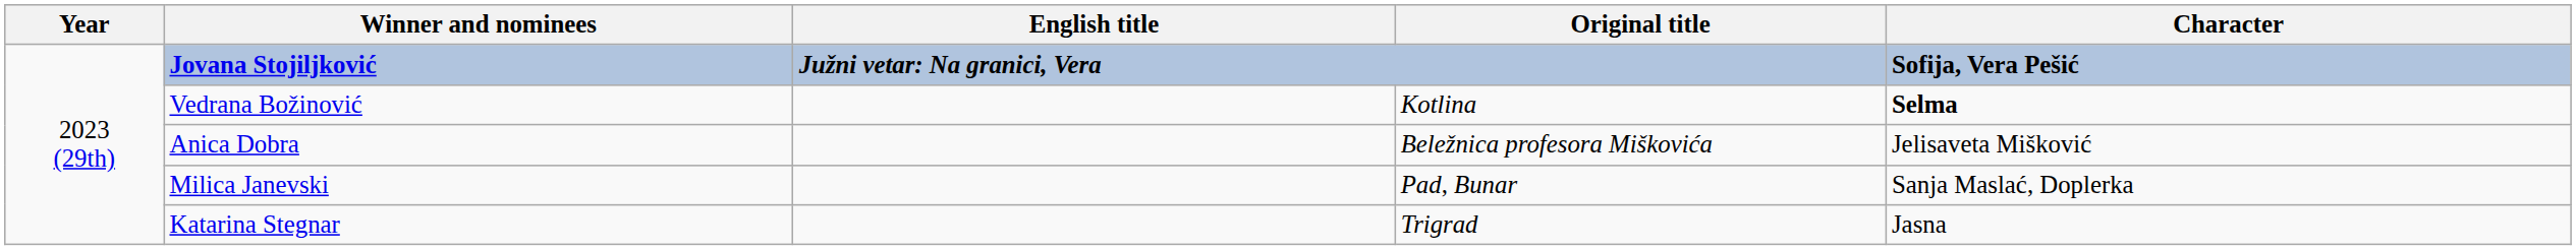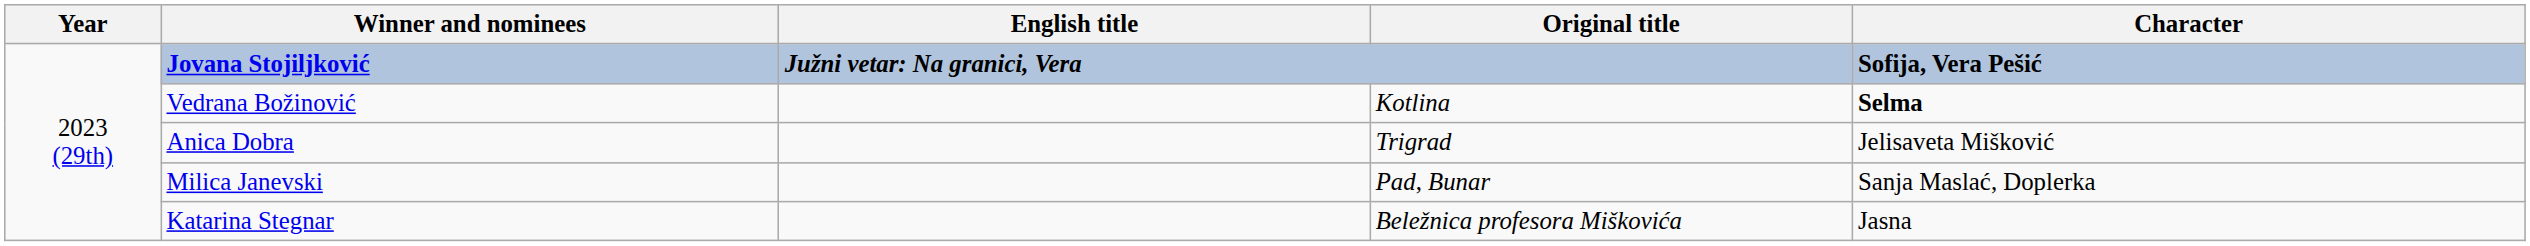Anica Dobra | Original title: Beležnica profesora Miškovića -> Trigrad
Katarina Stegnar | Original title: Trigrad -> Beležnica profesora Miškovića
